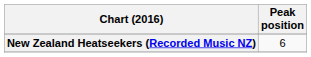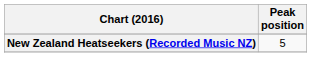New Zealand Heatseekers (Recorded Music NZ) | Peak position: 6 -> 5
